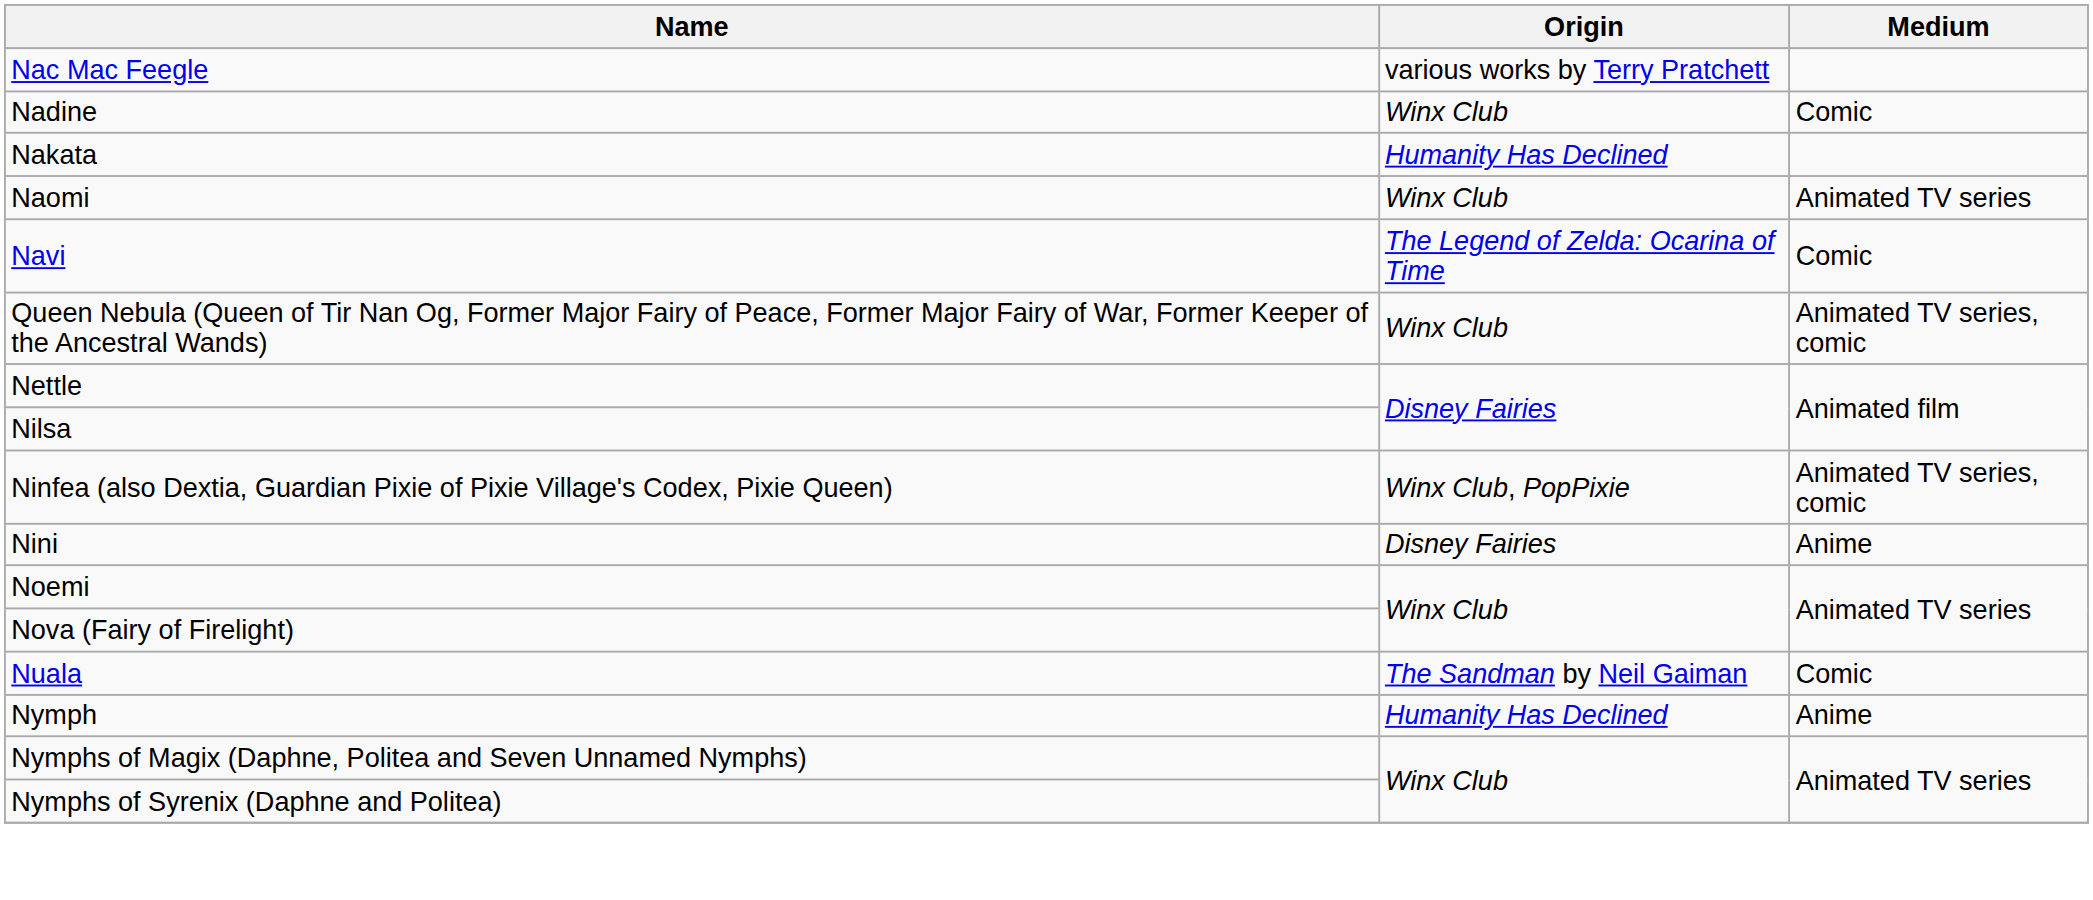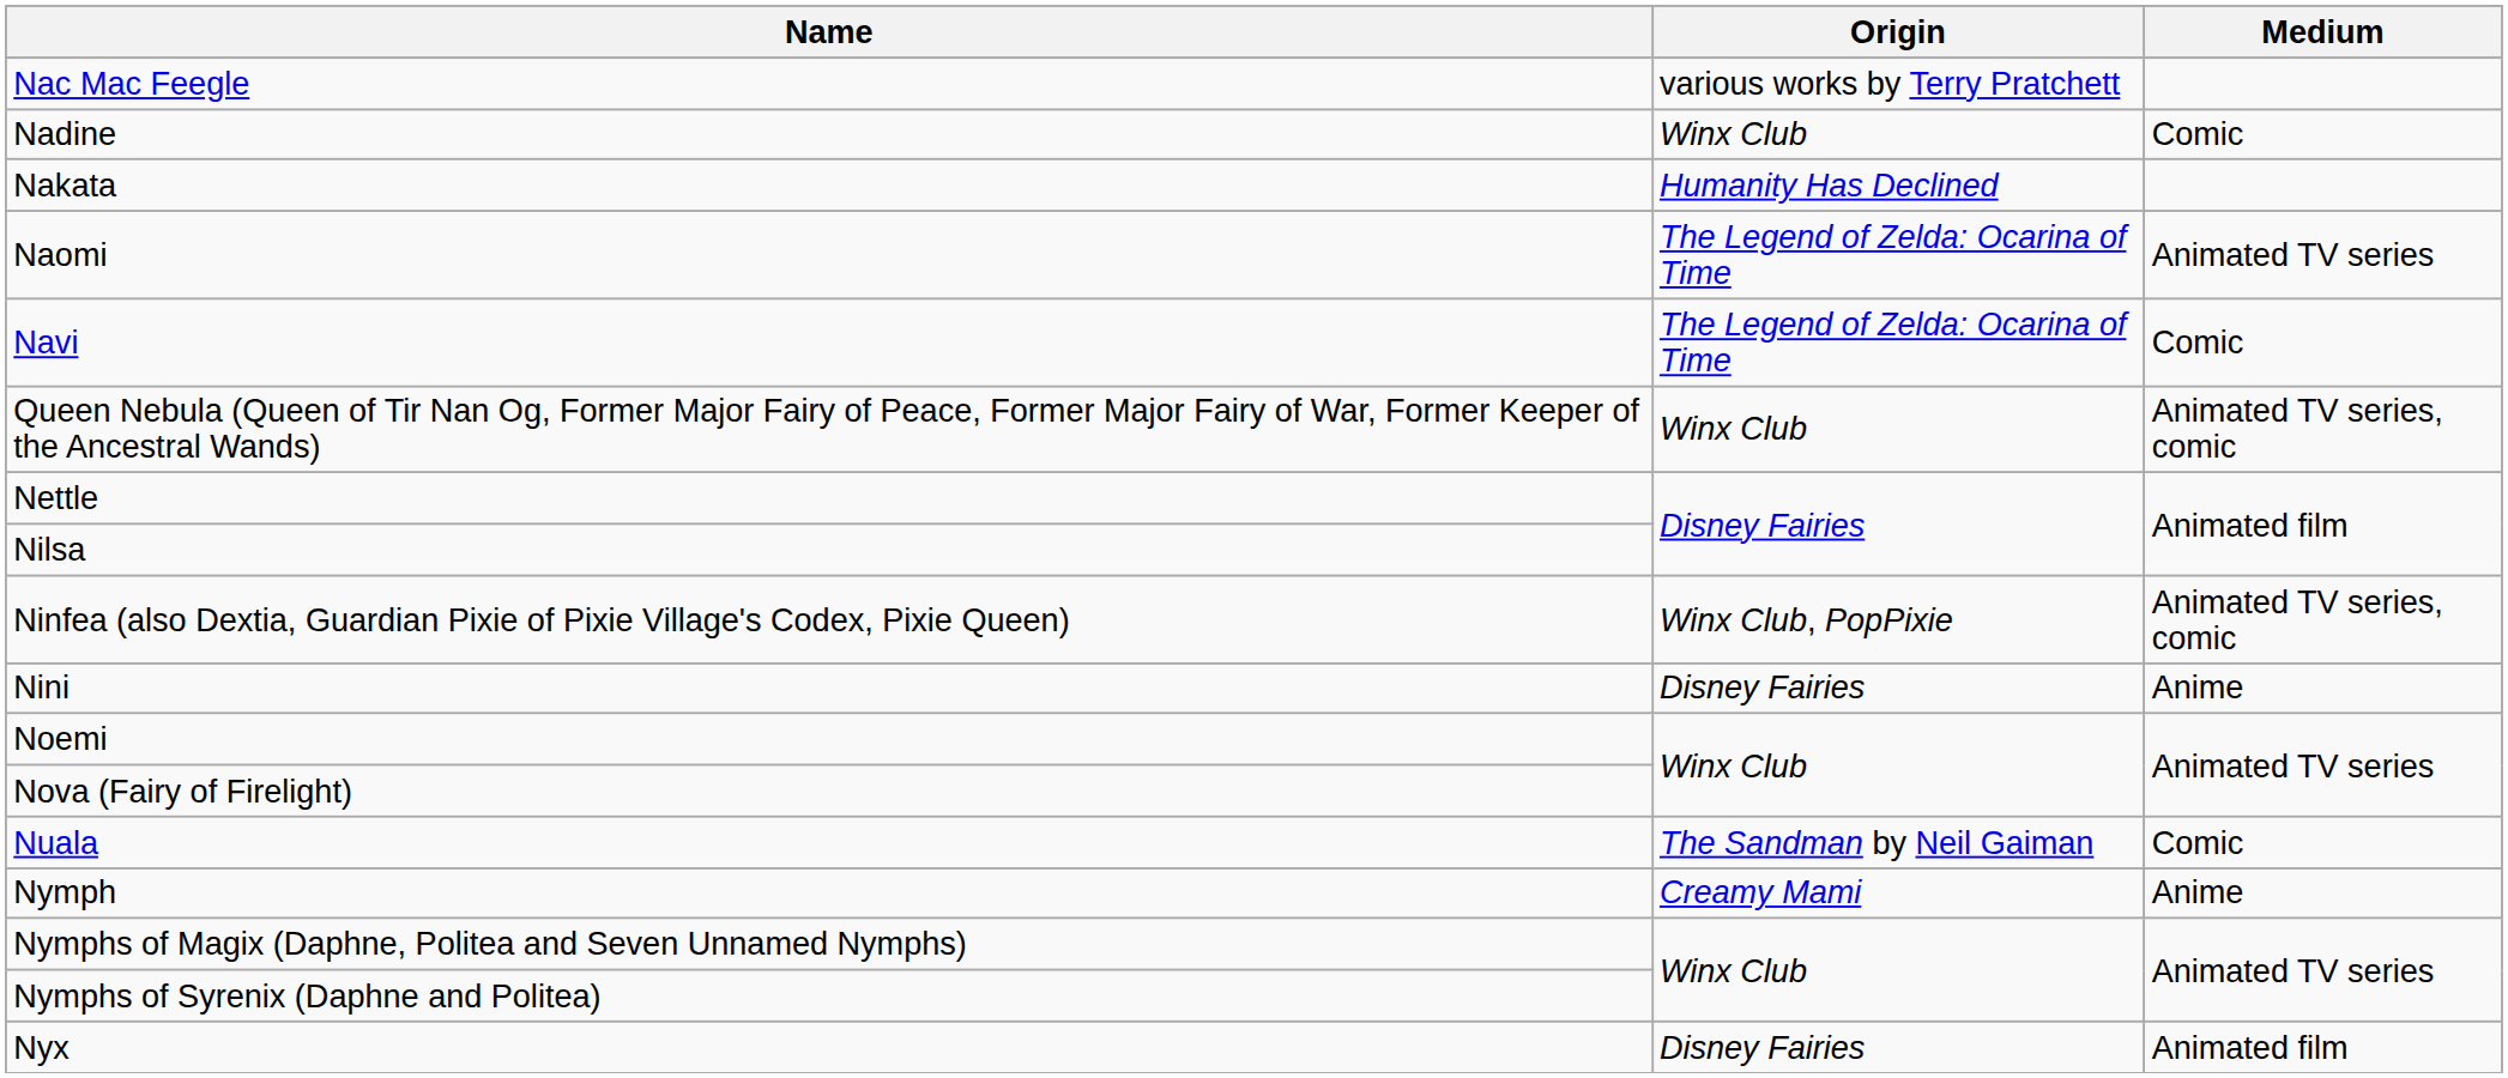Naomi | Origin: Winx Club -> The Legend of Zelda: Ocarina of Time
Nymph | Origin: Humanity Has Declined -> Creamy Mami
+ row: Nyx | Disney Fairies | Animated film
